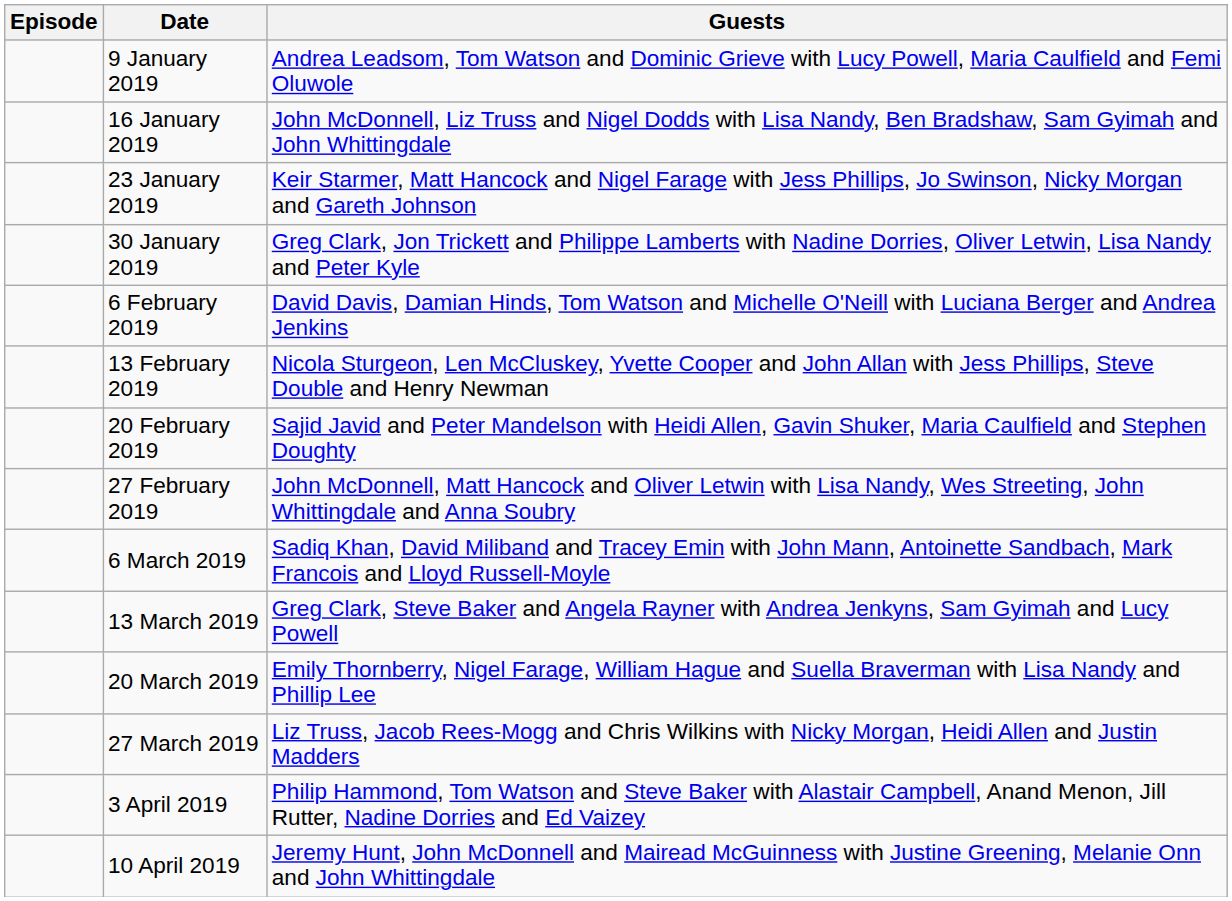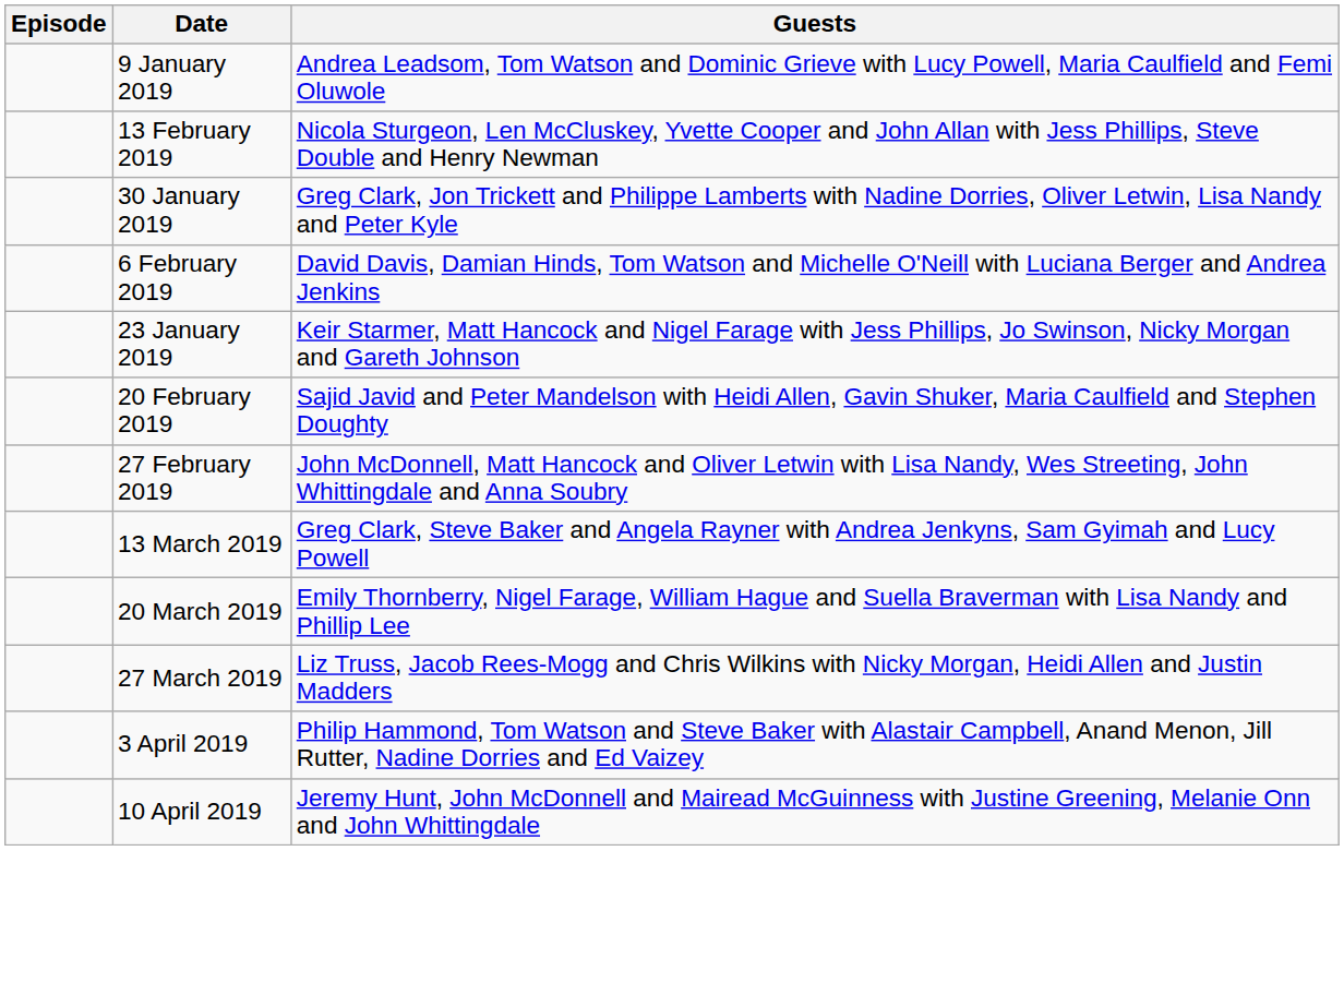- row: 16 January 2019 | John McDonnell, Liz Truss and Nigel Dodds with Lisa Nandy, Ben Bradshaw, Sam Gyimah and John Whittingdale
rows swapped: 23 January 2019 <-> 13 February 2019
- row: 6 March 2019 | Sadiq Khan, David Miliband and Tracey Emin with John Mann, Antoinette Sandbach, Mark Francois and Lloyd Russell-Moyle
